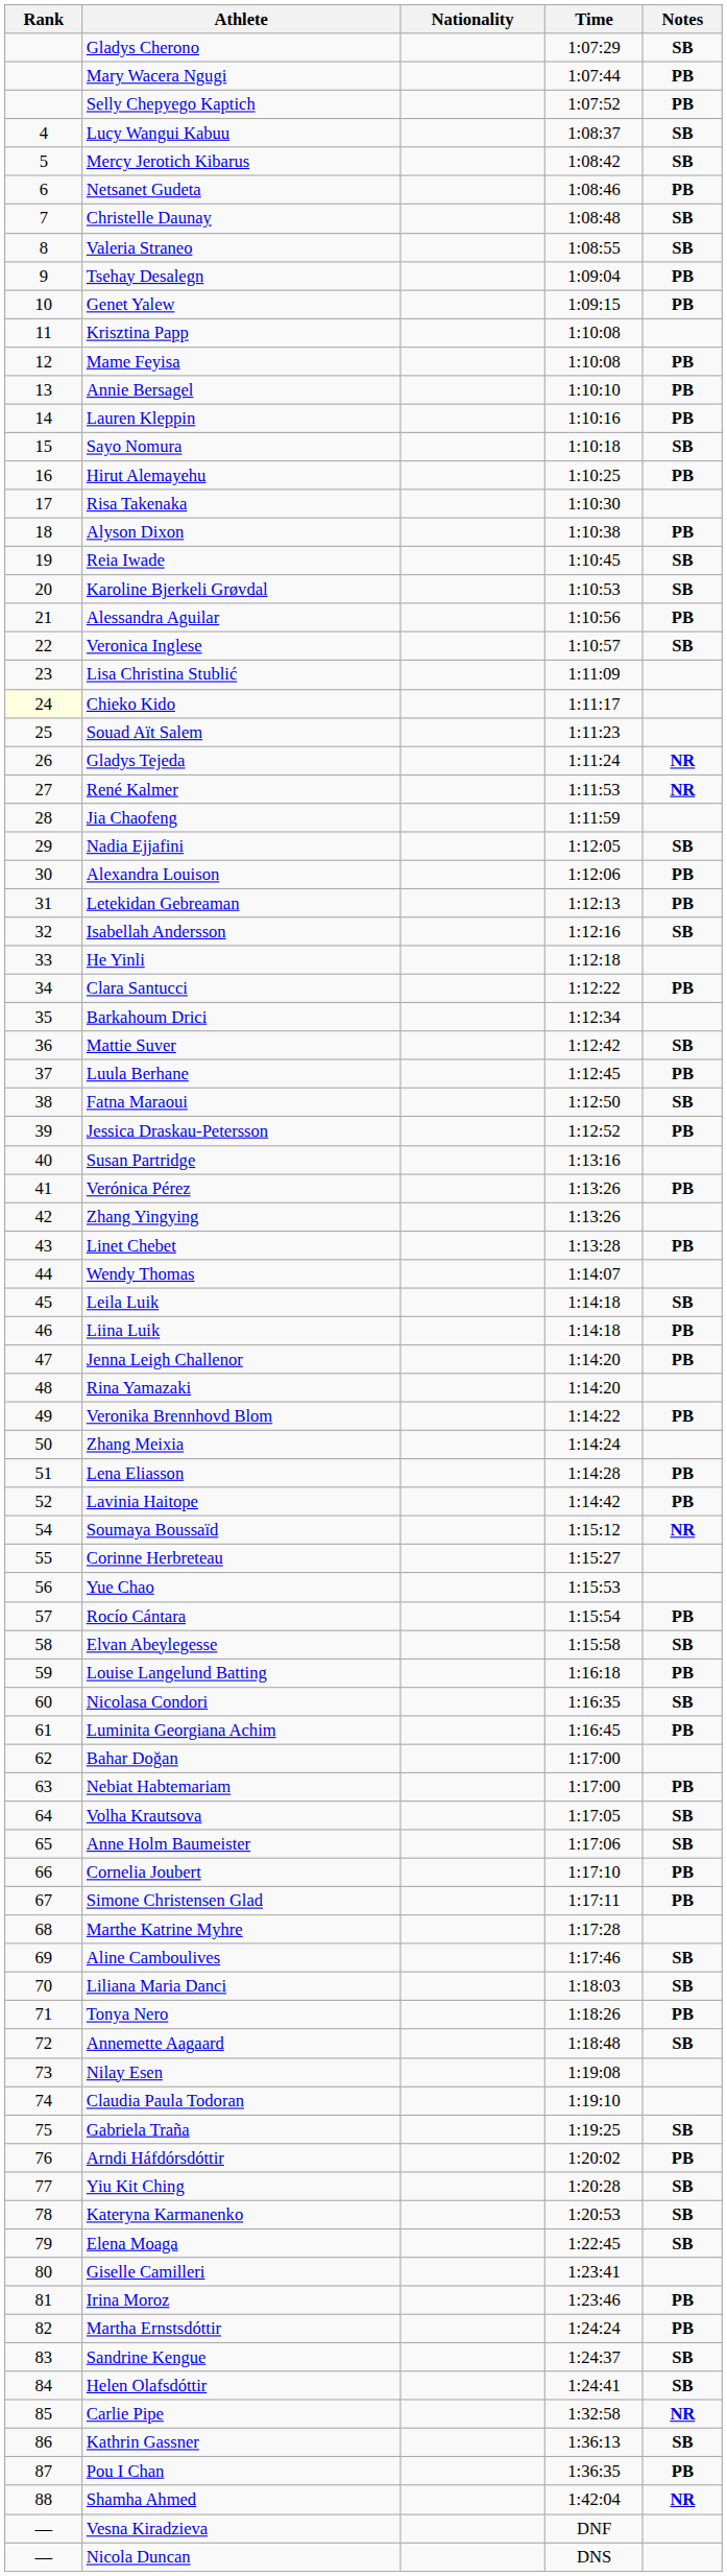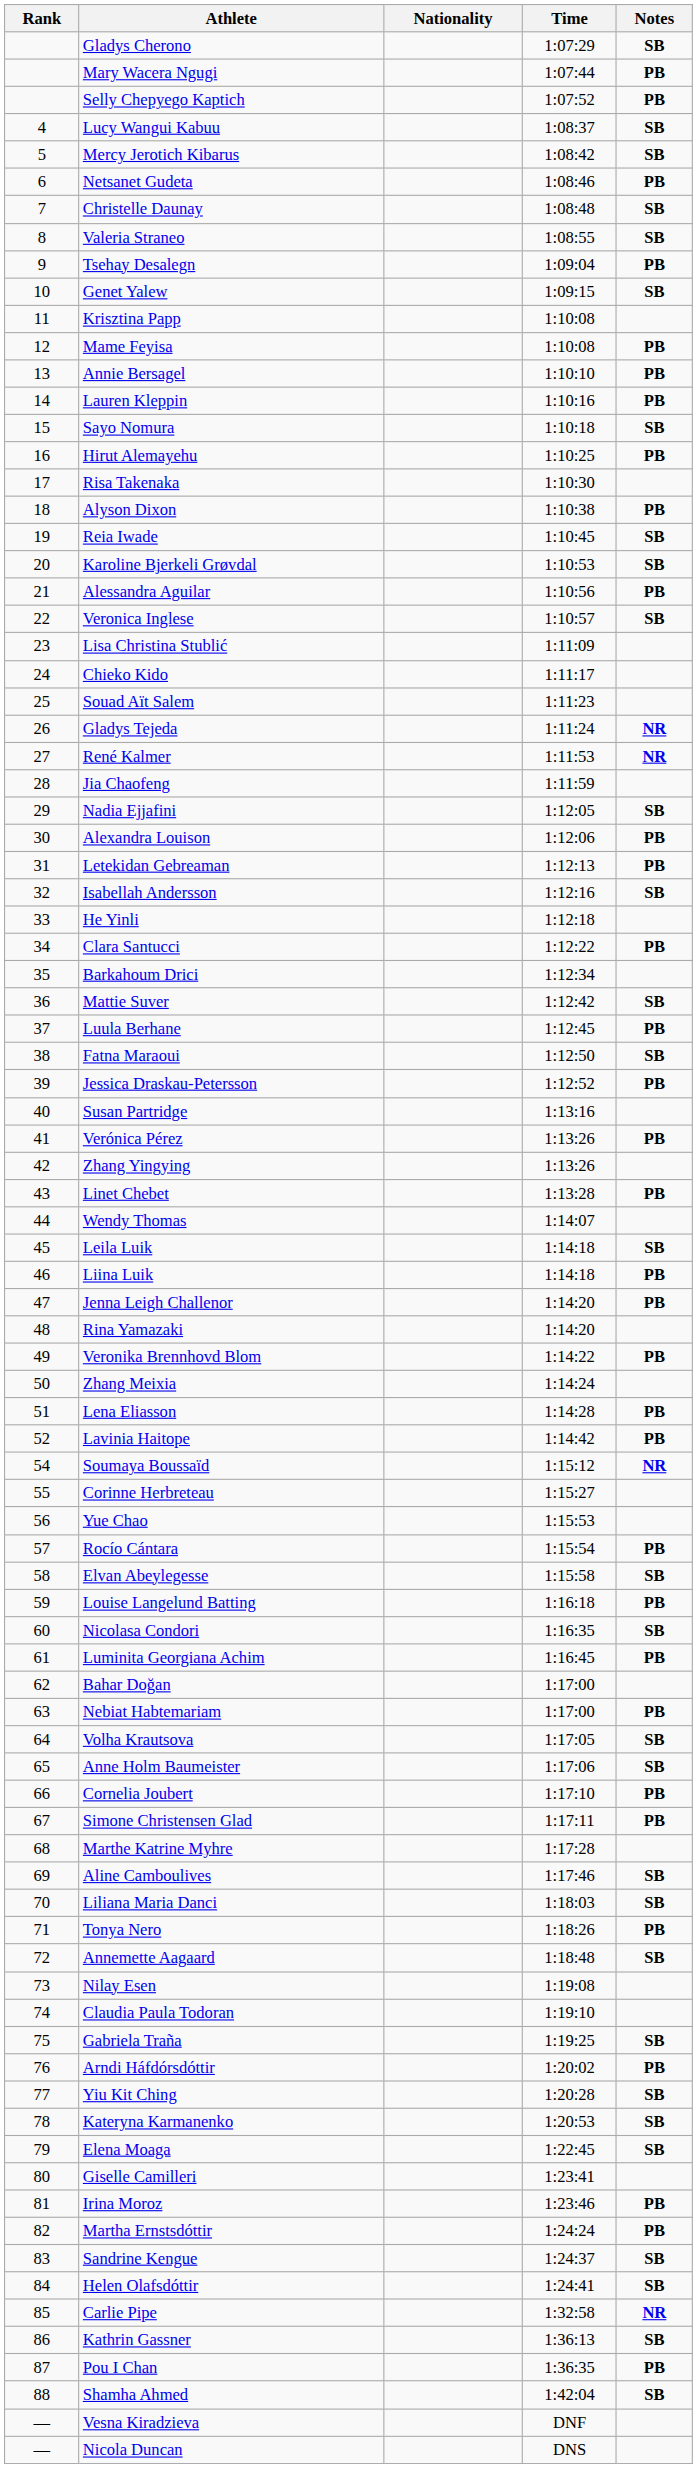Genet Yalew | Notes: PB -> SB
Chieko Kido | Rank: lightyellow background -> no background
Shamha Ahmed | Notes: NR -> SB
